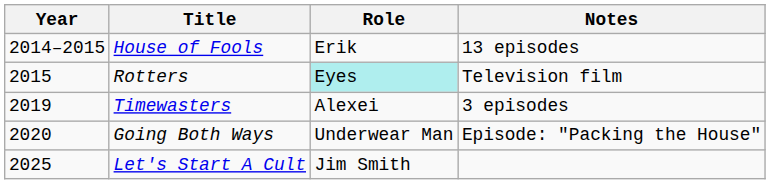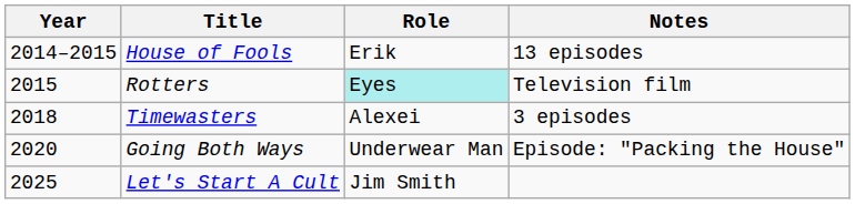Timewasters | Year: 2019 -> 2018
